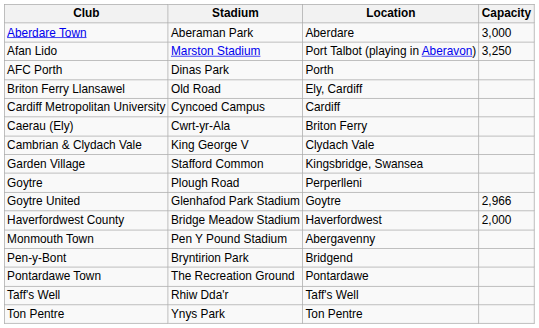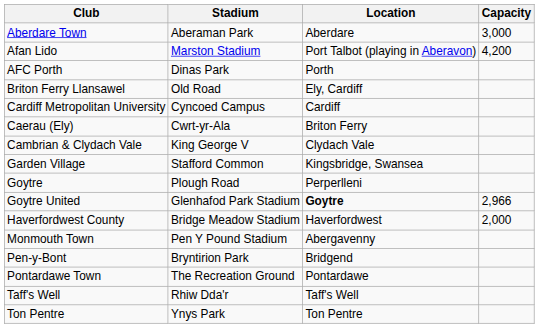Afan Lido | Capacity: 3,250 -> 4,200
Goytre United | Location: normal -> bold
